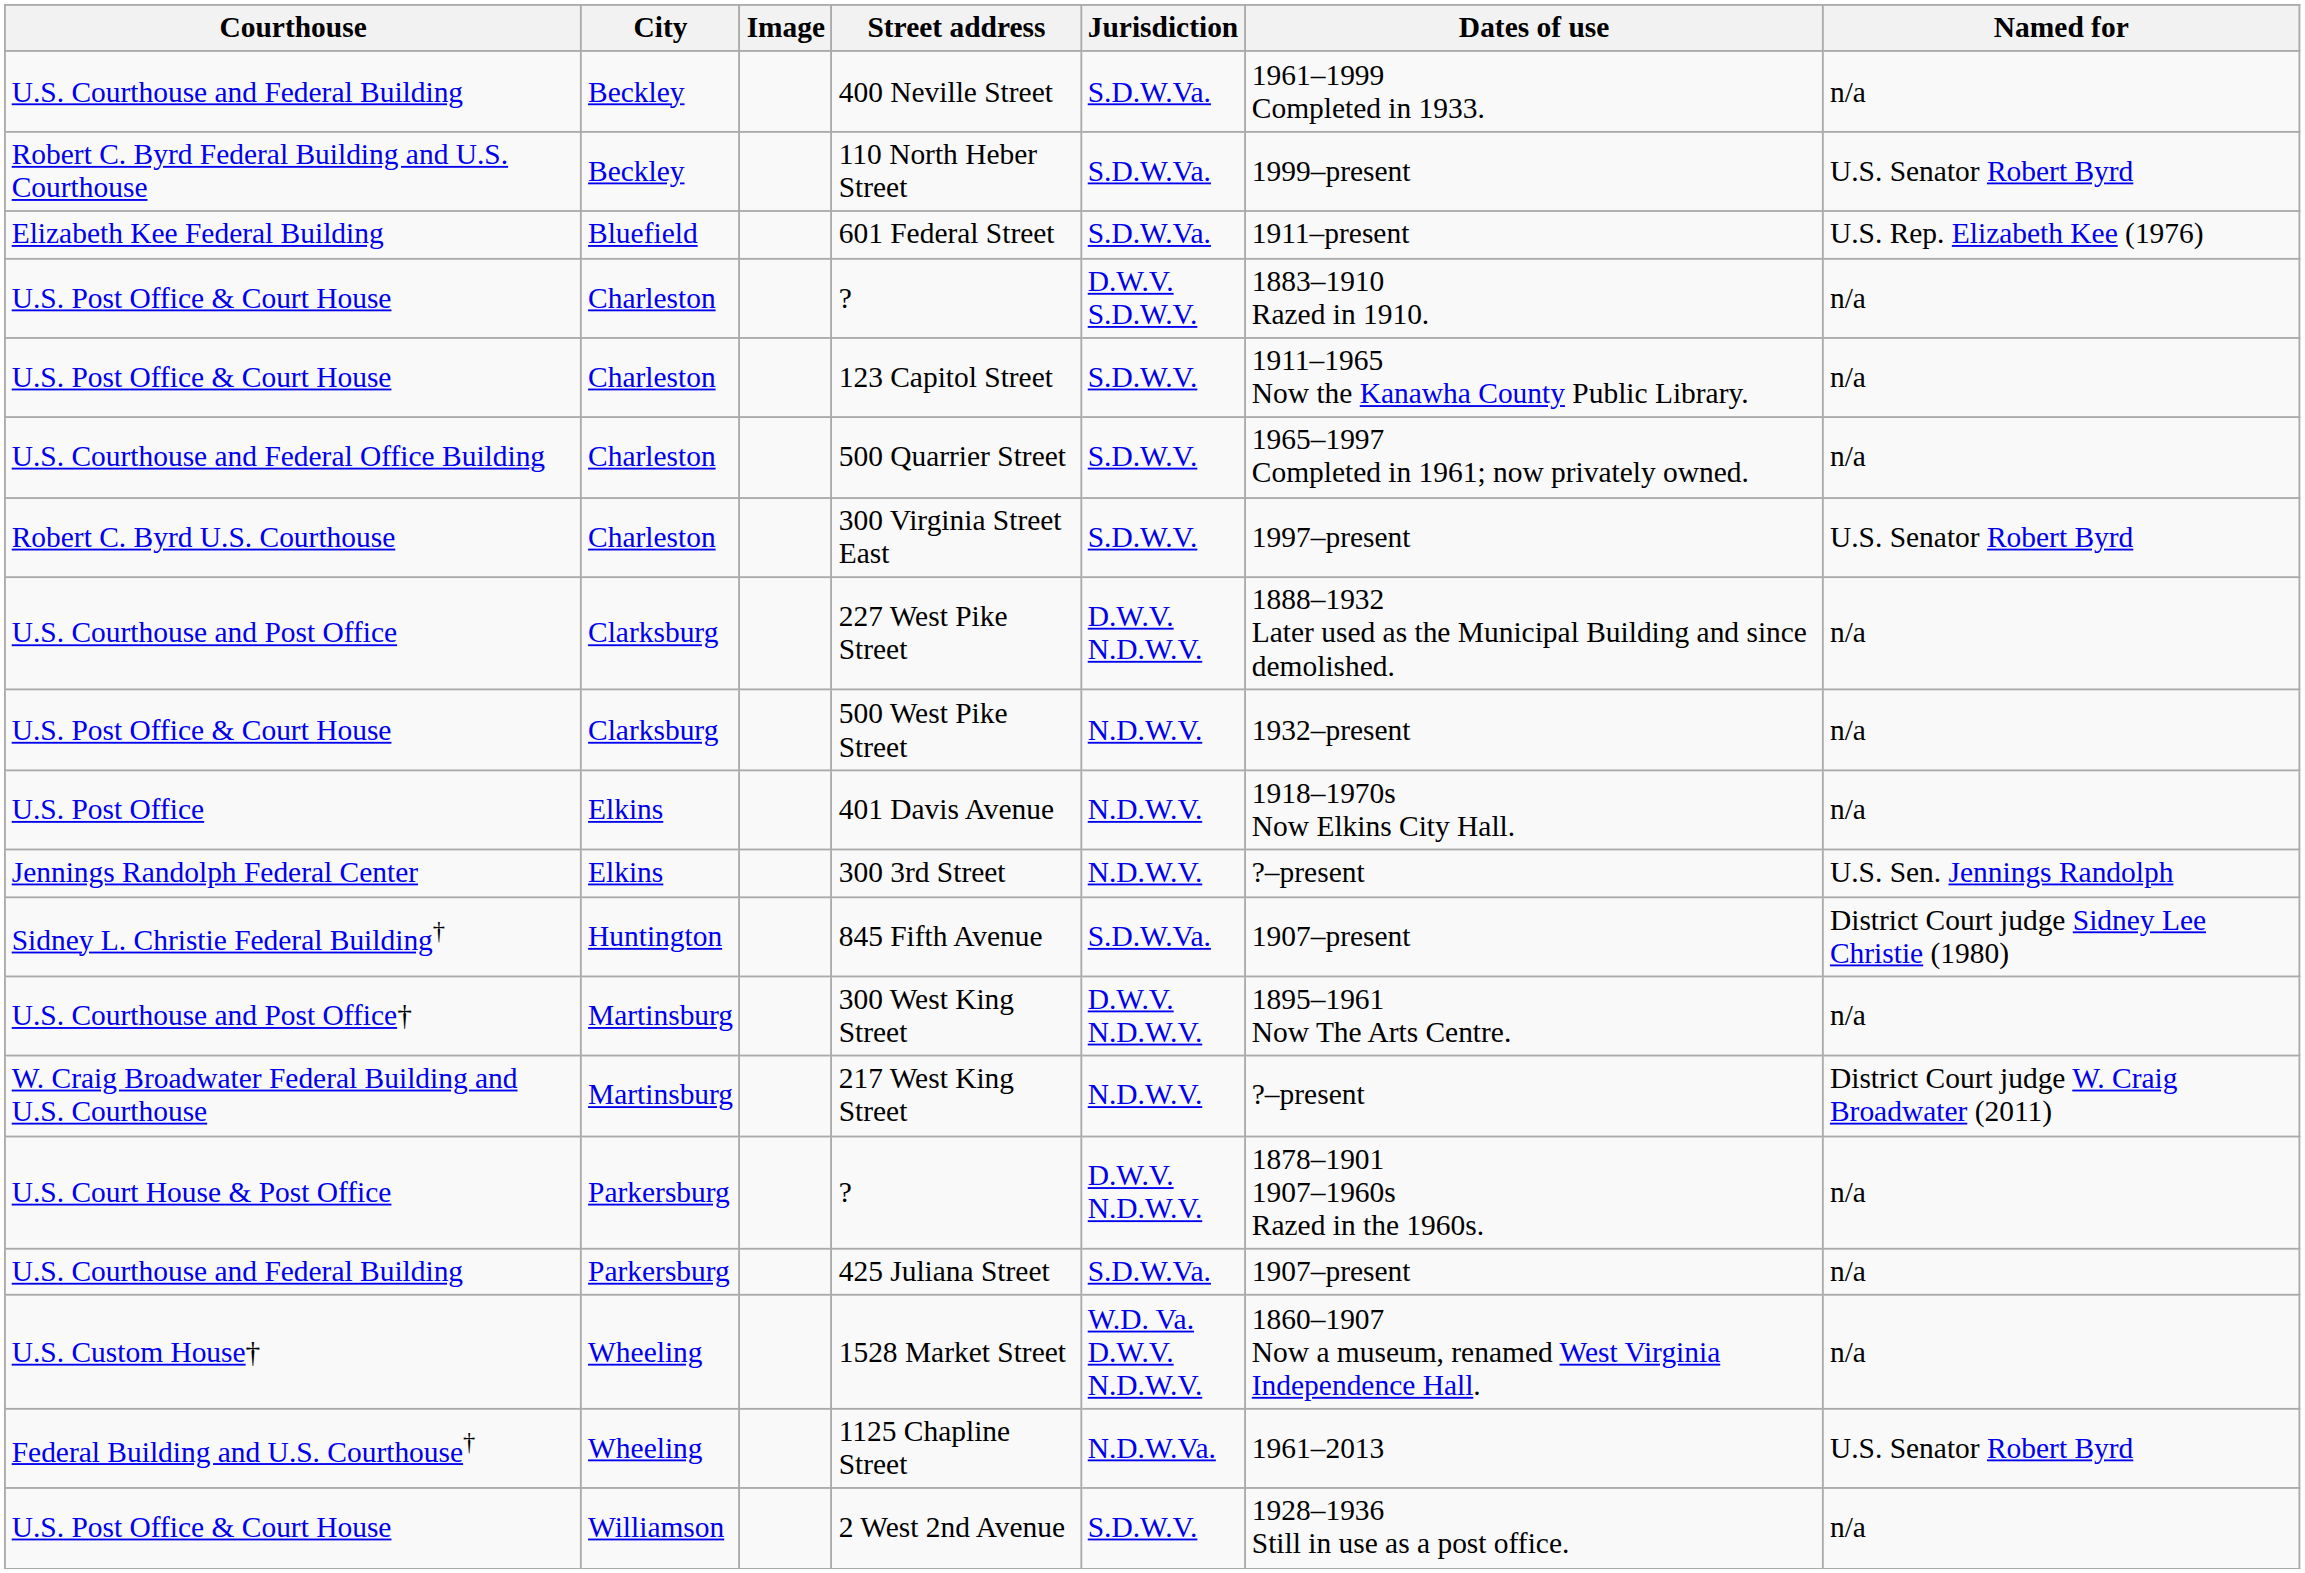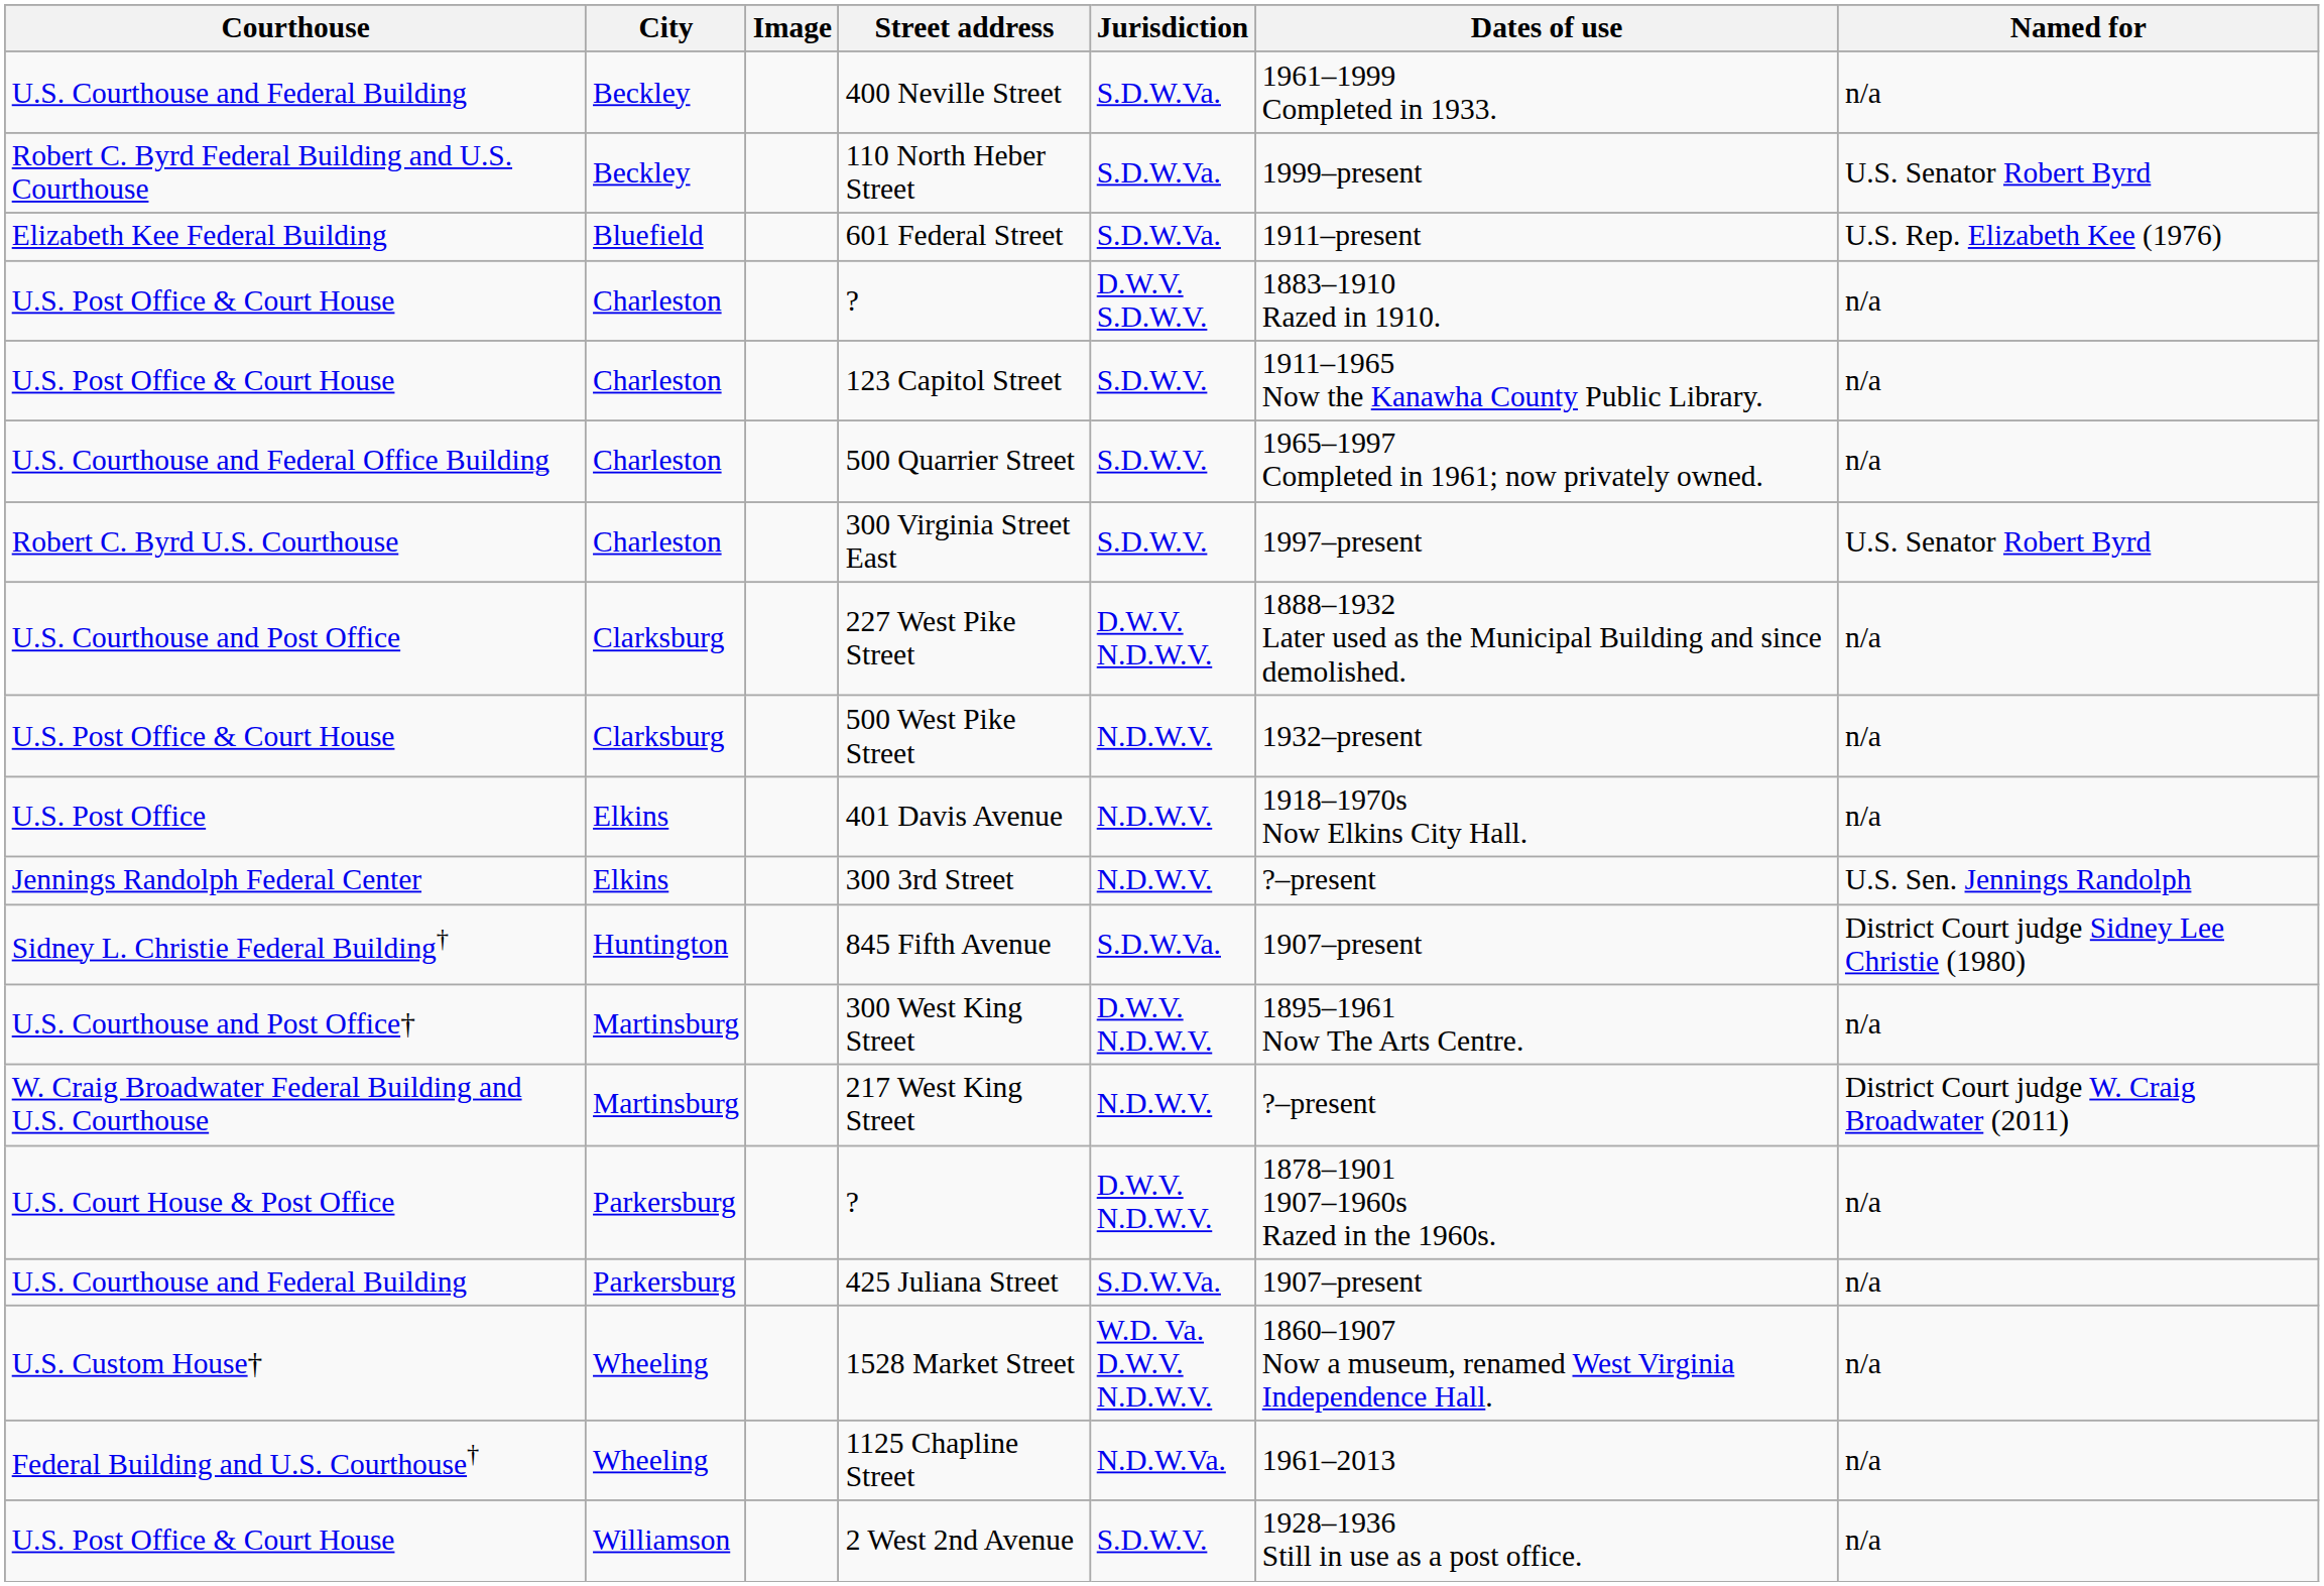1125 Chapline Street | Named for: U.S. Senator Robert Byrd -> n/a
